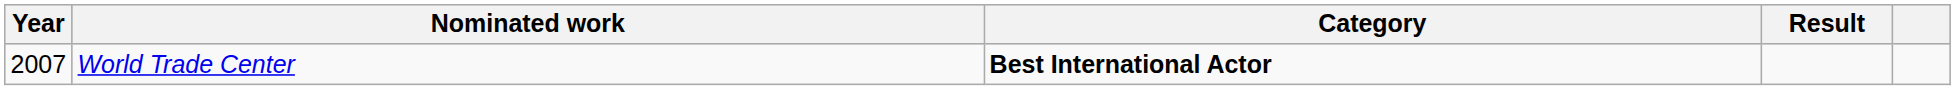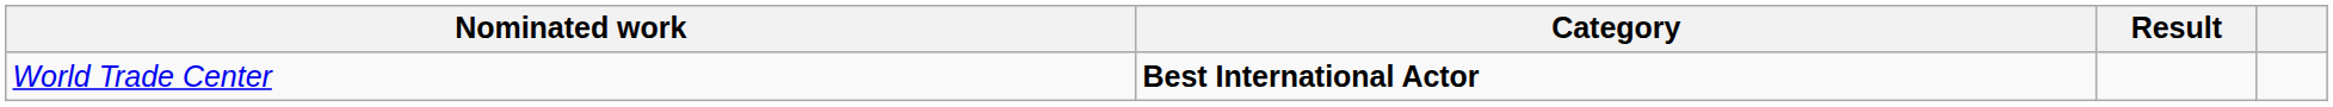- column: Year | 2007
